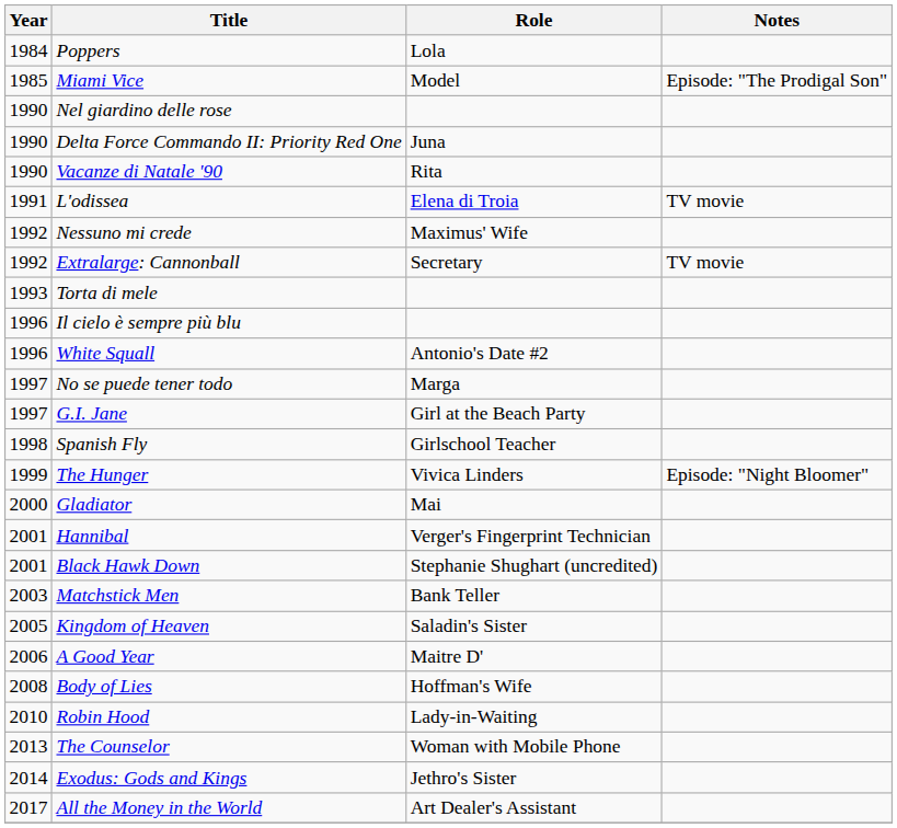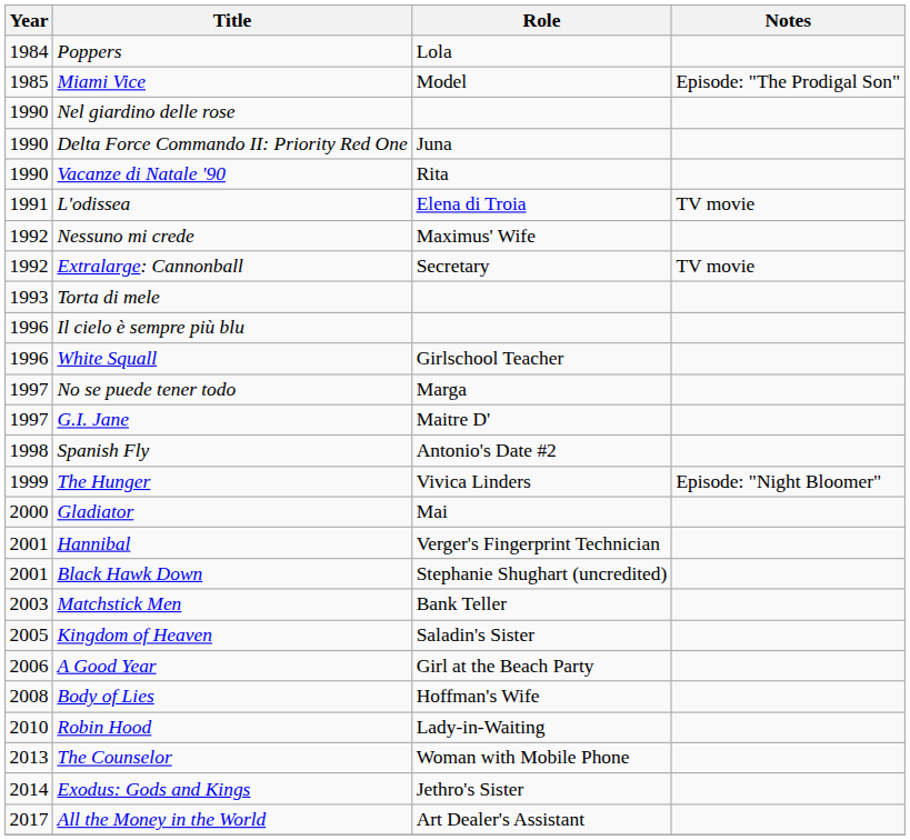White Squall | Role: Antonio's Date #2 -> Girlschool Teacher
G.I. Jane | Role: Girl at the Beach Party -> Maitre D'
Spanish Fly | Role: Girlschool Teacher -> Antonio's Date #2
A Good Year | Role: Maitre D' -> Girl at the Beach Party
